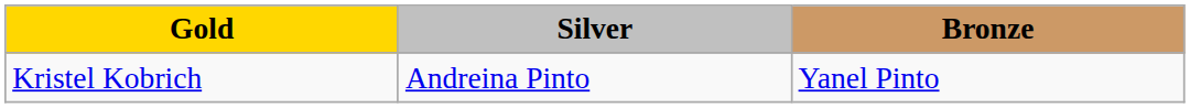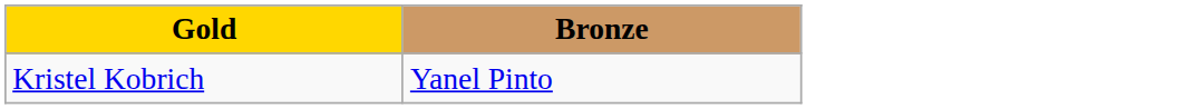- column: Silver | Andreina Pinto
